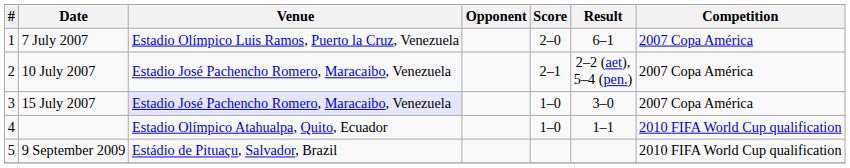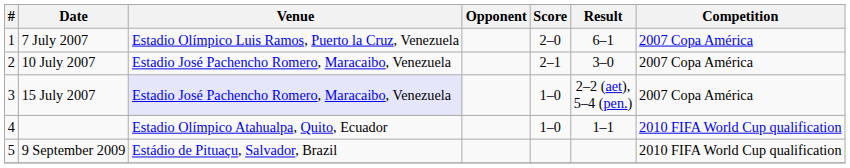10 July 2007 | Result: 2–2 (aet), 5–4 (pen.) -> 3–0
15 July 2007 | Result: 3–0 -> 2–2 (aet), 5–4 (pen.)
